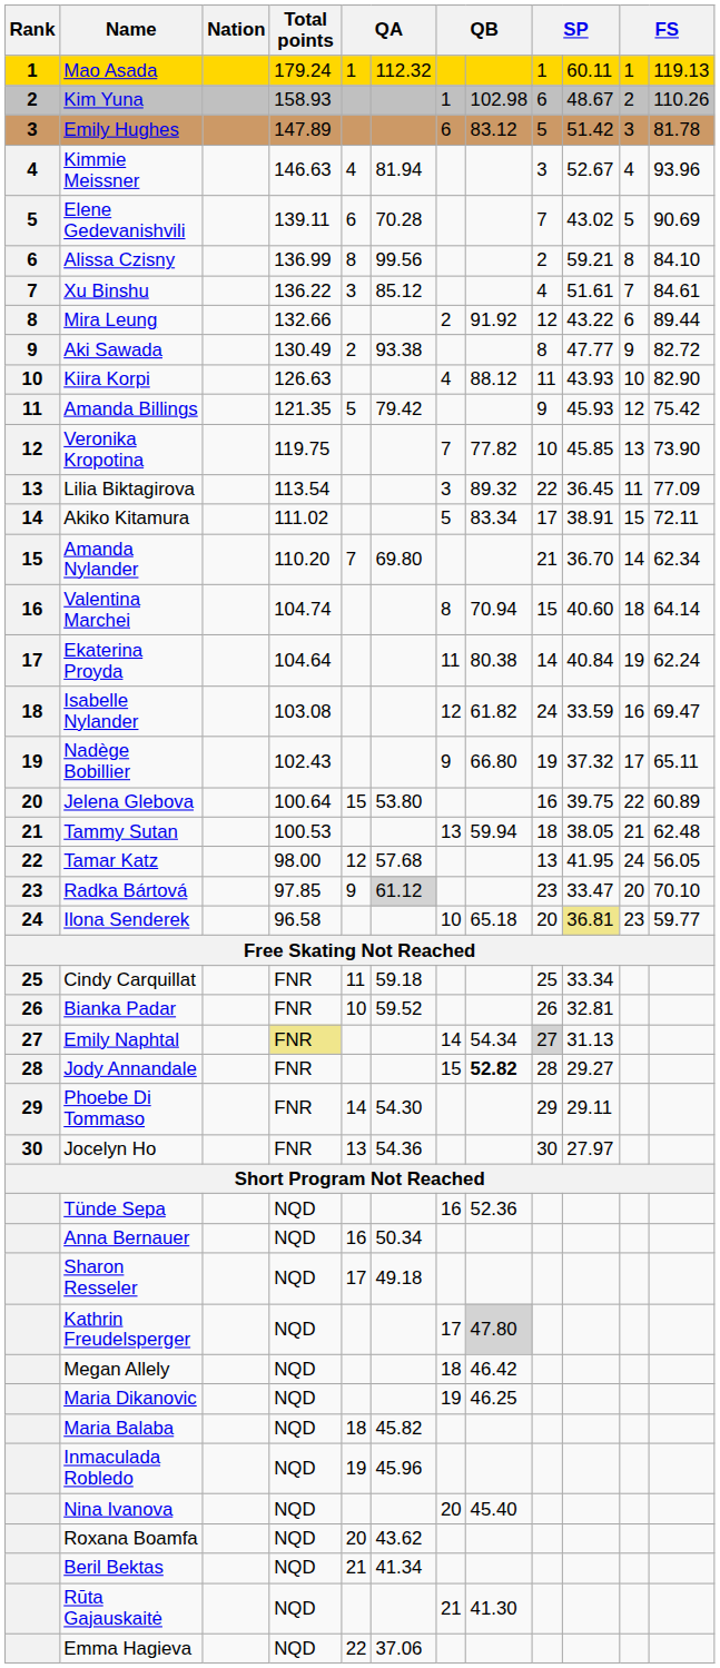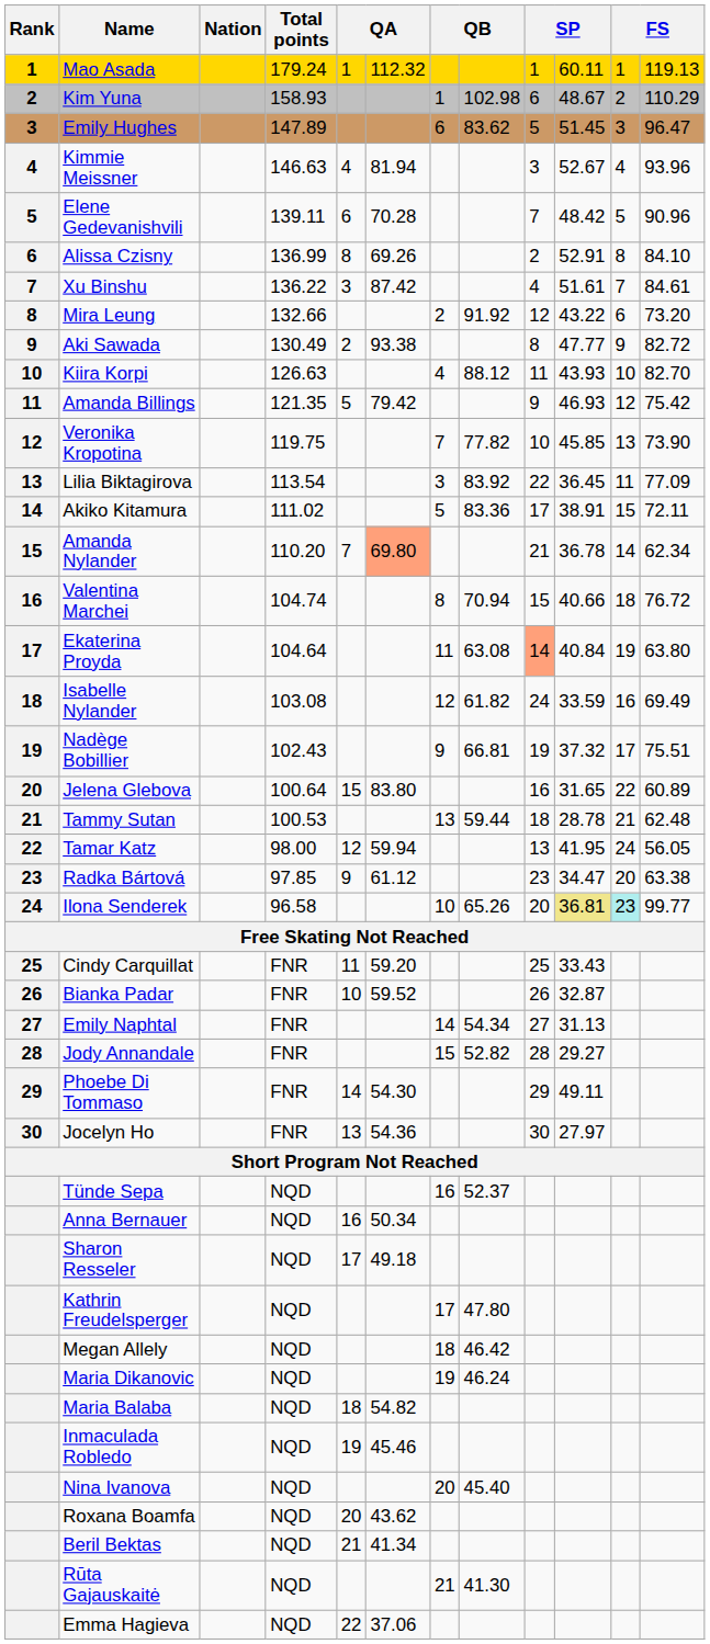Kim Yuna | column 12: 110.26 -> 110.29
Emily Hughes | column 8: 83.12 -> 83.62
Emily Hughes | column 10: 51.42 -> 51.45
Emily Hughes | column 12: 81.78 -> 96.47
Elene Gedevanishvili | column 10: 43.02 -> 48.42
Elene Gedevanishvili | column 12: 90.69 -> 90.96
Alissa Czisny | column 6: 99.56 -> 69.26
Alissa Czisny | column 10: 59.21 -> 52.91
Xu Binshu | column 6: 85.12 -> 87.42
Mira Leung | column 12: 89.44 -> 73.20
Kiira Korpi | column 12: 82.90 -> 82.70
Amanda Billings | column 10: 45.93 -> 46.93
Lilia Biktagirova | column 8: 89.32 -> 83.92
Akiko Kitamura | column 8: 83.34 -> 83.36
Amanda Nylander | column 6: no background -> lightsalmon background
Amanda Nylander | column 10: 36.70 -> 36.78
Valentina Marchei | column 10: 40.60 -> 40.66
Valentina Marchei | column 12: 64.14 -> 76.72
Ekaterina Proyda | column 8: 80.38 -> 63.08
Ekaterina Proyda | column 9: no background -> lightsalmon background
Ekaterina Proyda | column 12: 62.24 -> 63.80
Isabelle Nylander | column 12: 69.47 -> 69.49
Nadège Bobillier | column 8: 66.80 -> 66.81
Nadège Bobillier | column 12: 65.11 -> 75.51
Jelena Glebova | column 6: 53.80 -> 83.80
Jelena Glebova | column 10: 39.75 -> 31.65
Tammy Sutan | column 8: 59.94 -> 59.44
Tammy Sutan | column 10: 38.05 -> 28.78
Tamar Katz | column 6: 57.68 -> 59.94
Radka Bártová | column 6: lightgrey background -> no background
Radka Bártová | column 10: 33.47 -> 34.47
Radka Bártová | column 12: 70.10 -> 63.38
Ilona Senderek | column 8: 65.18 -> 65.26
Ilona Senderek | column 11: no background -> paleturquoise background
Ilona Senderek | column 12: 59.77 -> 99.77
Cindy Carquillat | column 6: 59.18 -> 59.20
Cindy Carquillat | column 10: 33.34 -> 33.43
Bianka Padar | column 10: 32.81 -> 32.87
Emily Naphtal | Total points: khaki background -> no background
Emily Naphtal | column 9: lightgrey background -> no background
Jody Annandale | column 8: bold -> normal
Phoebe Di Tommaso | column 10: 29.11 -> 49.11
Tünde Sepa | column 8: 52.36 -> 52.37
Kathrin Freudelsperger | column 8: lightgrey background -> no background
Maria Dikanovic | column 8: 46.25 -> 46.24
Maria Balaba | column 6: 45.82 -> 54.82
Inmaculada Robledo | column 6: 45.96 -> 45.46
